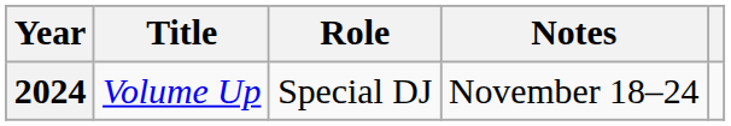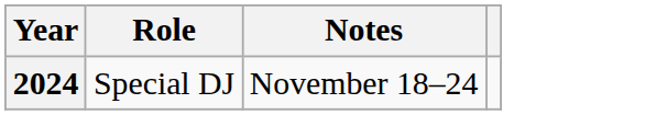- column: Title | Volume Up
